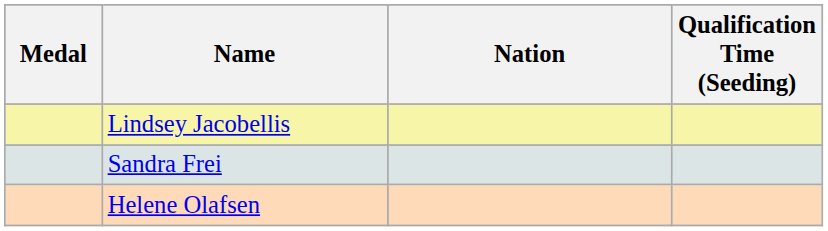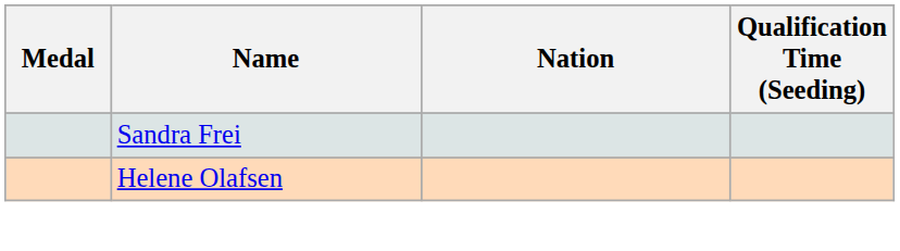- row: Lindsey Jacobellis
